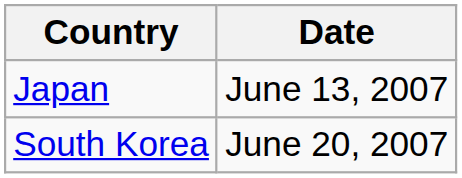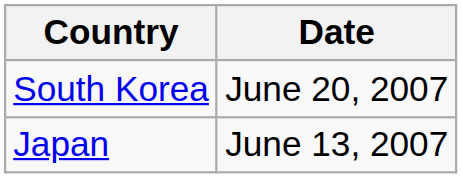rows swapped: Japan <-> South Korea
